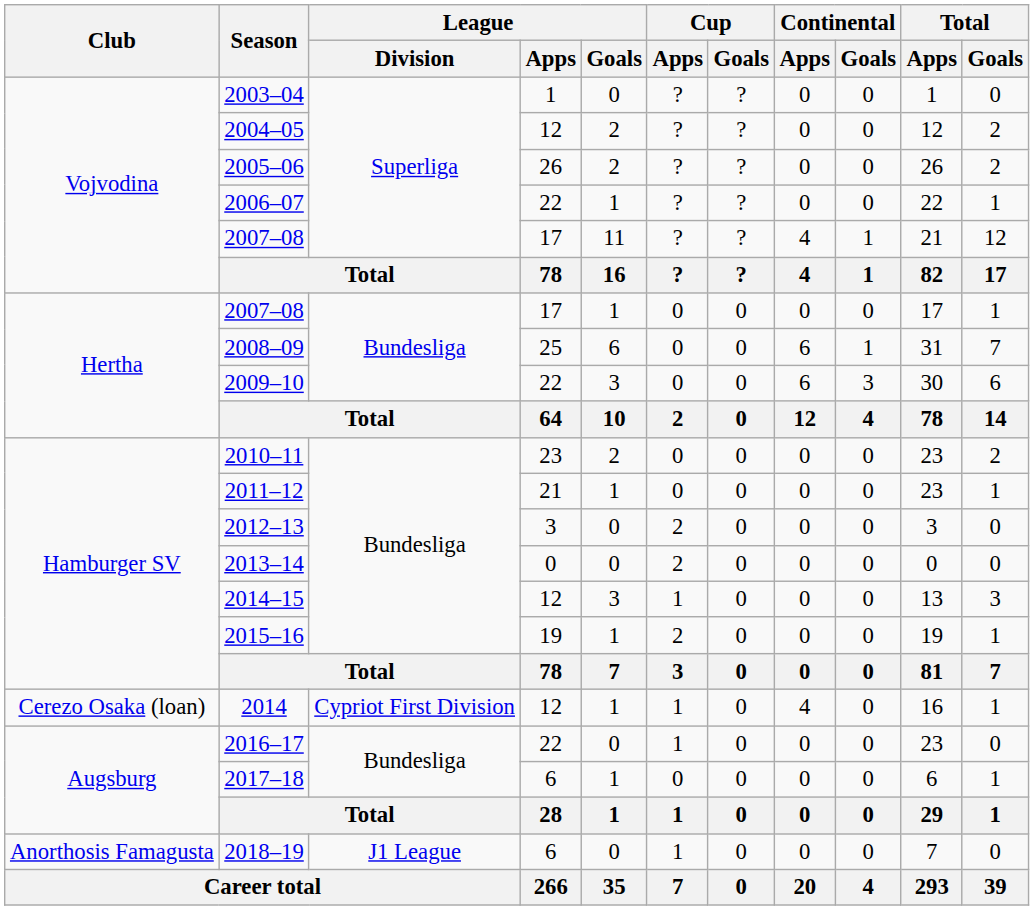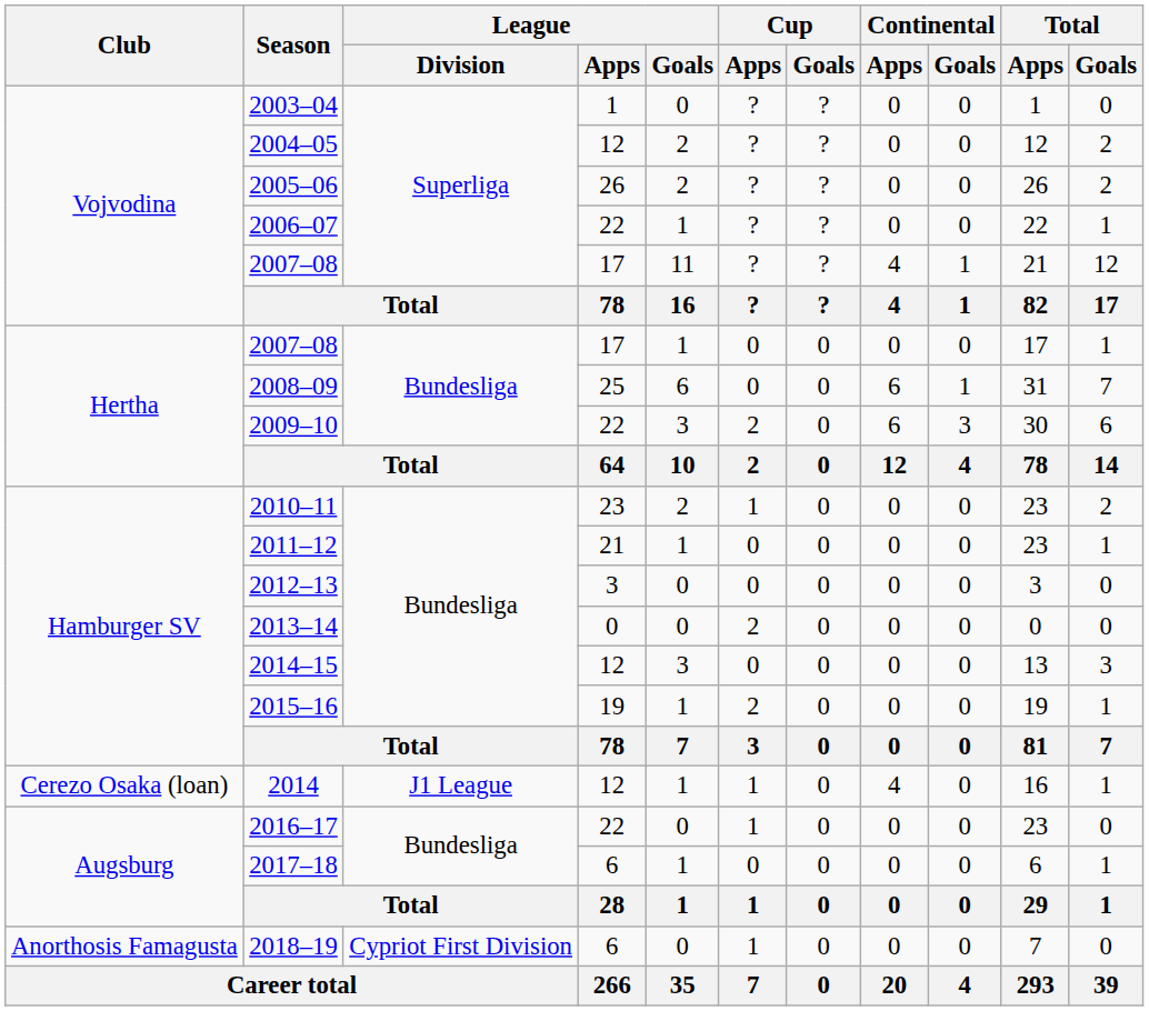2009–10 | Cup / Apps: 0 -> 2
2010–11 | Cup / Apps: 0 -> 1
2012–13 | Cup / Apps: 2 -> 0
2014–15 | Cup / Apps: 1 -> 0
2014 | League / Division: Cypriot First Division -> J1 League
2018–19 | League / Division: J1 League -> Cypriot First Division
